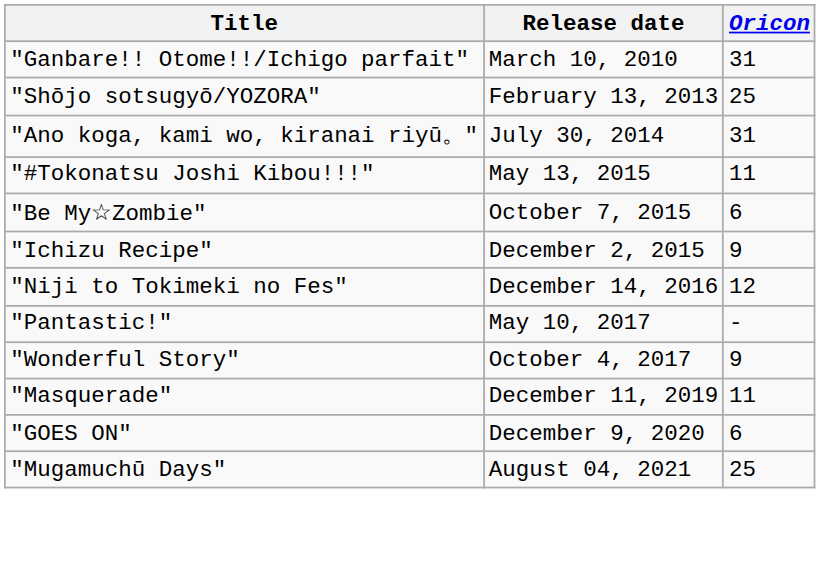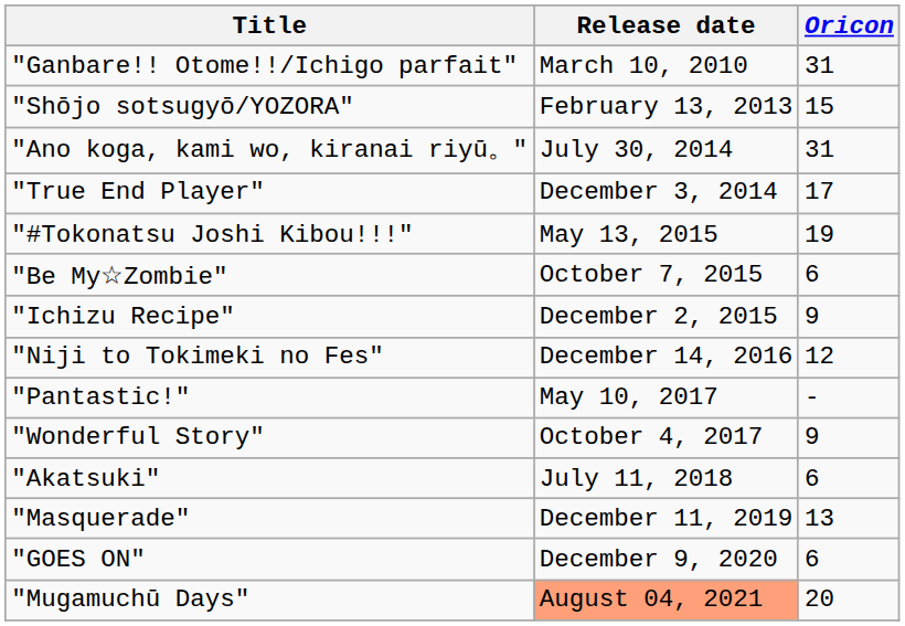"Shōjo sotsugyō/YOZORA" | Oricon: 25 -> 15
+ row: "True End Player" | December 3, 2014 | 17
"#Tokonatsu Joshi Kibou!!!" | Oricon: 11 -> 19
+ row: "Akatsuki" | July 11, 2018 | 6
"Masquerade" | Oricon: 11 -> 13
"Mugamuchū Days" | Release date: no background -> lightsalmon background
"Mugamuchū Days" | Oricon: 25 -> 20
